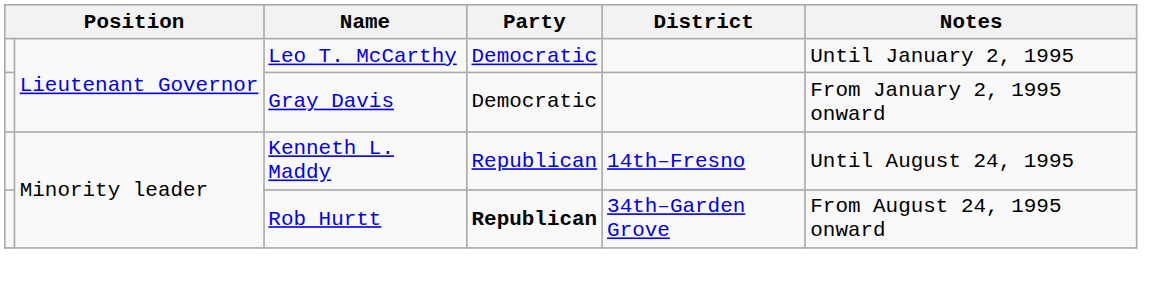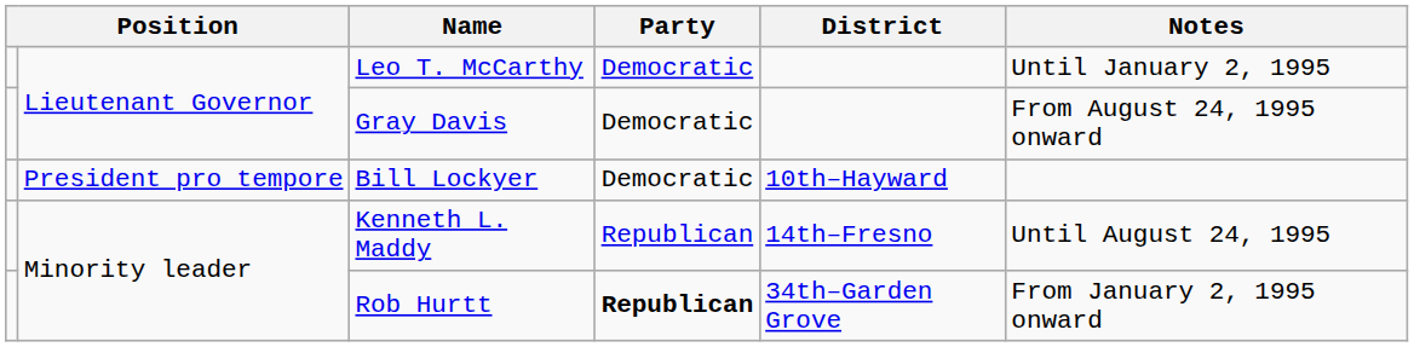Gray Davis | Notes: From January 2, 1995 onward -> From August 24, 1995 onward
+ row: President pro tempore | Bill Lockyer | Democratic | 10th–Hayward
Rob Hurtt | Notes: From August 24, 1995 onward -> From January 2, 1995 onward
